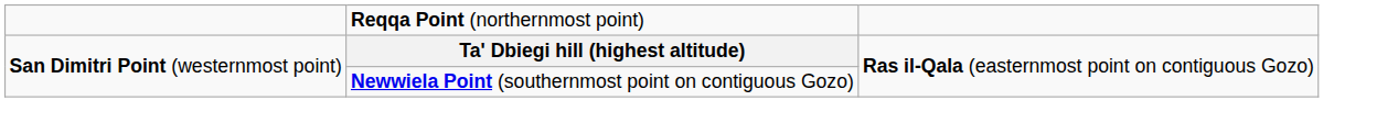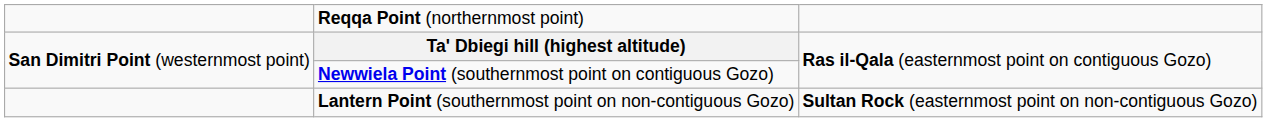+ row: Lantern Point (southernmost point on non-contiguous Gozo) | Sultan Rock (easternmost point on non-contiguous Gozo)
